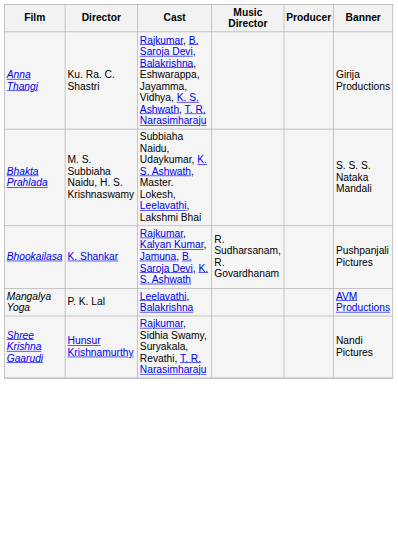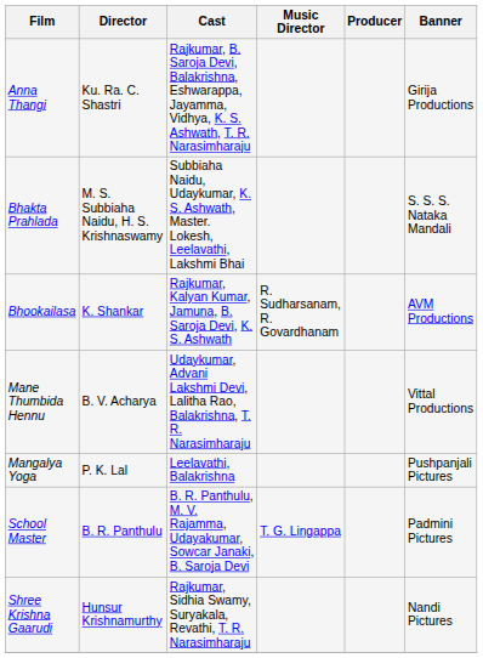Bhookailasa | Banner: Pushpanjali Pictures -> AVM Productions
+ row: Mane Thumbida Hennu | B. V. Acharya | Udaykumar, Advani Lakshmi Devi, Lalitha Rao, Balakrishna, T. R. Narasimharaju | Vittal Productions
Mangalya Yoga | Banner: AVM Productions -> Pushpanjali Pictures
+ row: School Master | B. R. Panthulu | B. R. Panthulu, M. V. Rajamma, Udayakumar, Sowcar Janaki, B. Saroja Devi | T. G. Lingappa | Padmini Pictures
